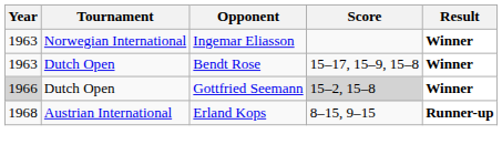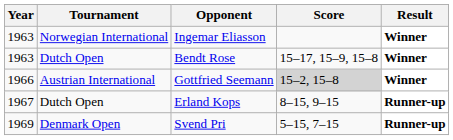Gottfried Seemann | Year: lightgrey background -> no background
Gottfried Seemann | Tournament: Dutch Open -> Austrian International
Erland Kops | Year: 1968 -> 1967
Erland Kops | Tournament: Austrian International -> Dutch Open
+ row: 1969 | Denmark Open | Svend Pri | 5–15, 7–15 | Runner-up
